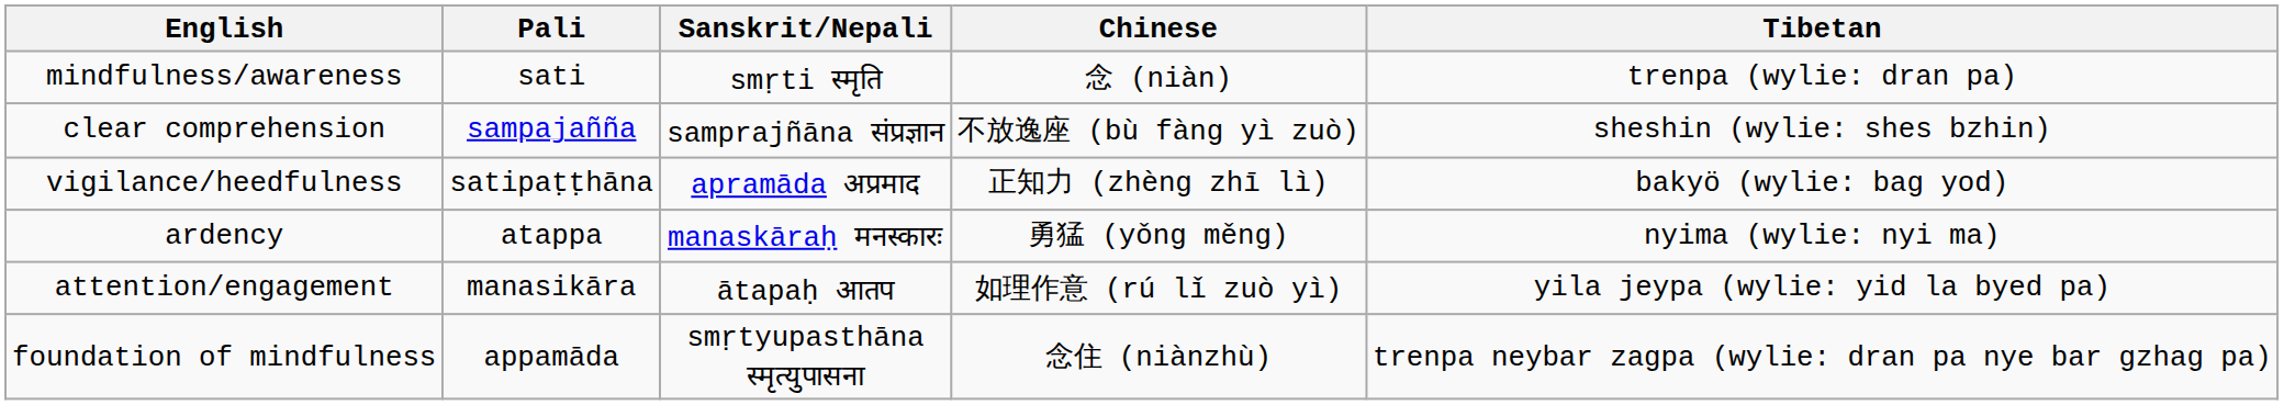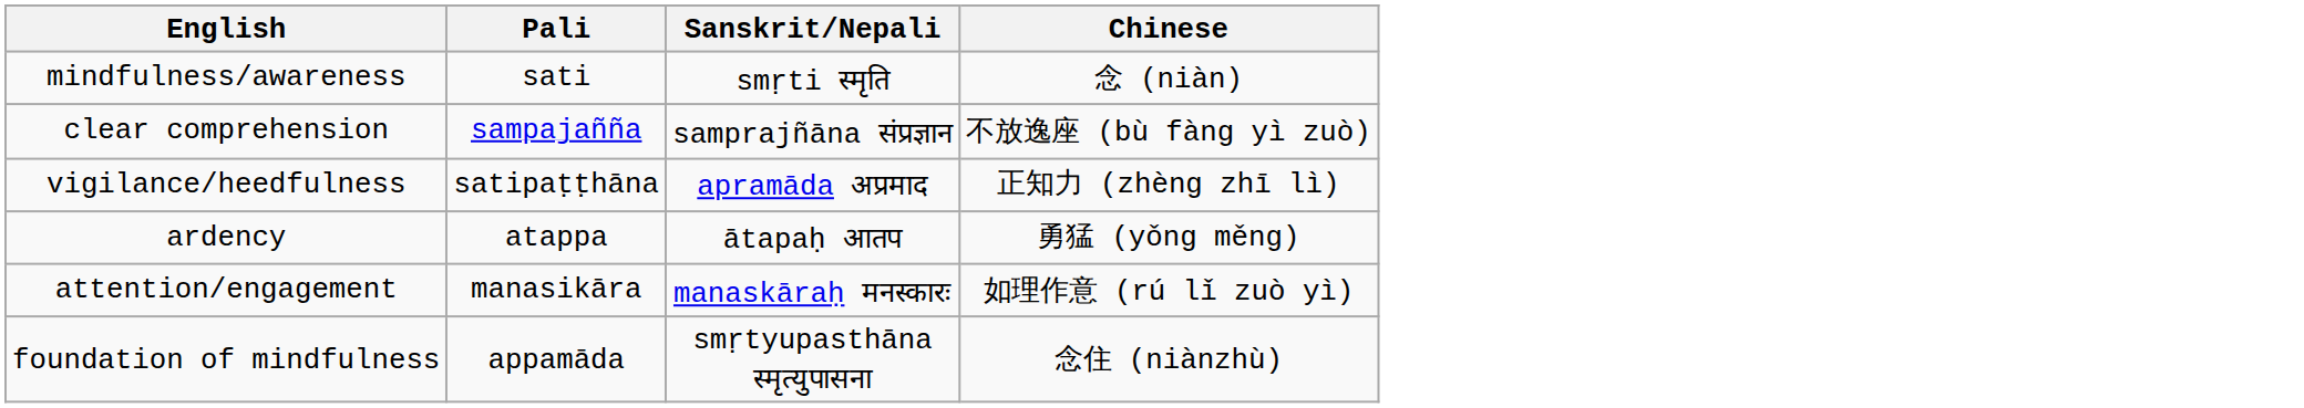- column: Tibetan | trenpa (wylie: dran pa) | sheshin (wylie: shes bzhin) | bakyö (wylie: bag yod) | nyima (wylie: nyi ma) | yila jeypa (wylie: yid la byed pa) | trenpa neybar zagpa (wylie: dran pa nye bar gzhag pa)
ardency | Sanskrit/Nepali: manaskāraḥ मनस्कारः -> ātapaḥ आतप
attention/engagement | Sanskrit/Nepali: ātapaḥ आतप -> manaskāraḥ मनस्कारः
